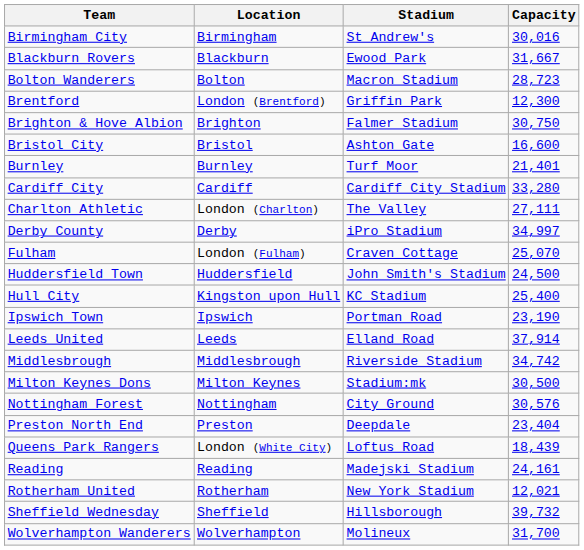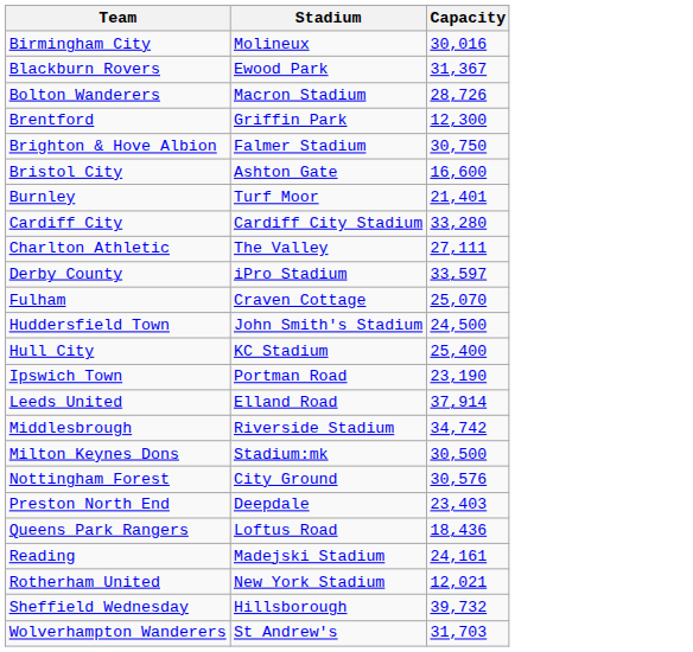- column: Location | Birmingham | Blackburn | Bolton | London (Brentford) | Brighton | Bristol | Burnley | Cardiff | London (Charlton) | Derby | London (Fulham) | Huddersfield | Kingston upon Hull | Ipswich | Leeds | Middlesbrough | Milton Keynes | Nottingham | Preston | London (White City) | Reading | Rotherham | Sheffield | Wolverhampton
Birmingham City | Stadium: St Andrew's -> Molineux
Blackburn Rovers | Capacity: 31,667 -> 31,367
Bolton Wanderers | Capacity: 28,723 -> 28,726
Derby County | Capacity: 34,997 -> 33,597
Preston North End | Capacity: 23,404 -> 23,403
Queens Park Rangers | Capacity: 18,439 -> 18,436
Wolverhampton Wanderers | Stadium: Molineux -> St Andrew's
Wolverhampton Wanderers | Capacity: 31,700 -> 31,703
